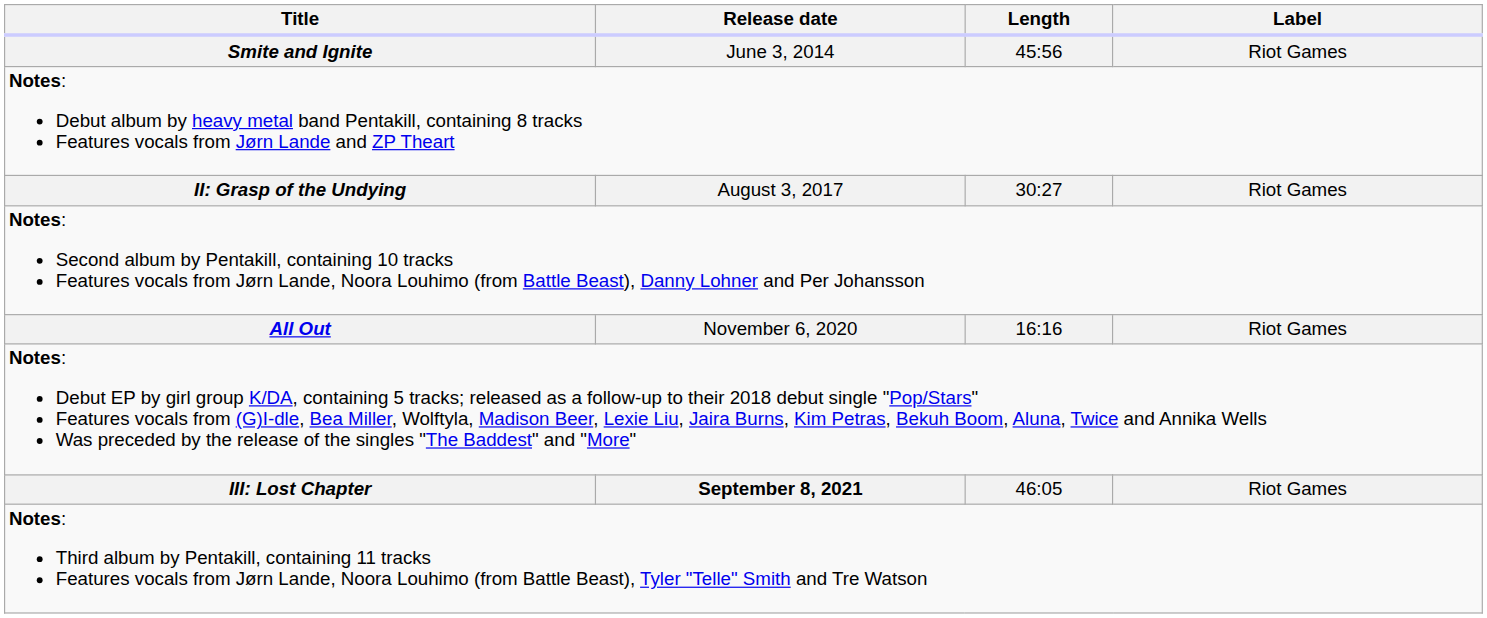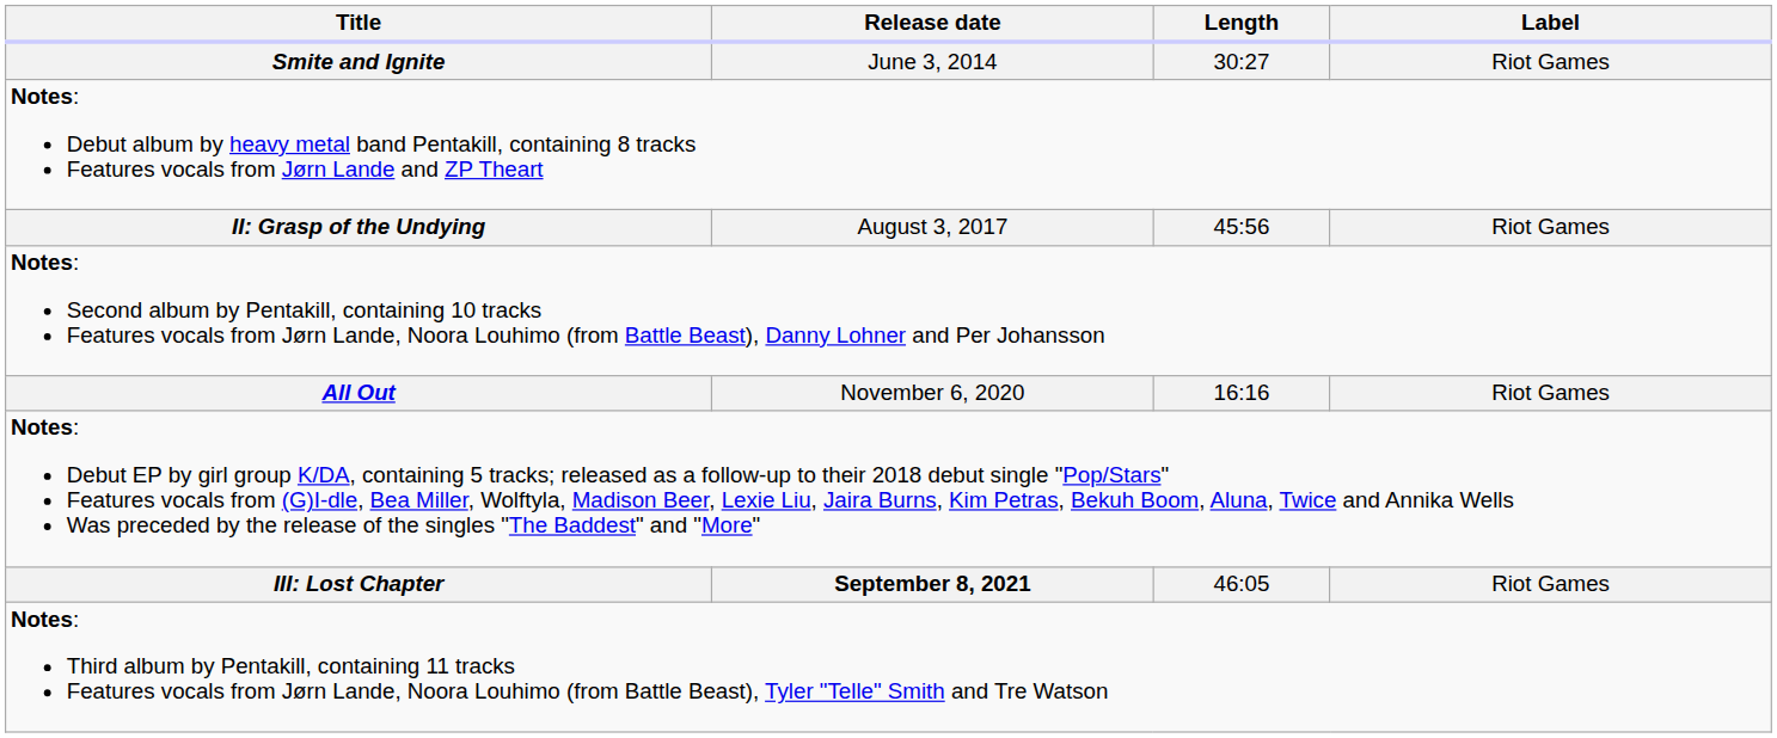Smite and Ignite | Length: 45:56 -> 30:27
II: Grasp of the Undying | Length: 30:27 -> 45:56
